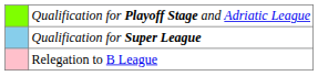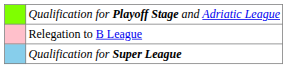rows swapped: Qualification for Super League <-> Relegation to B League
